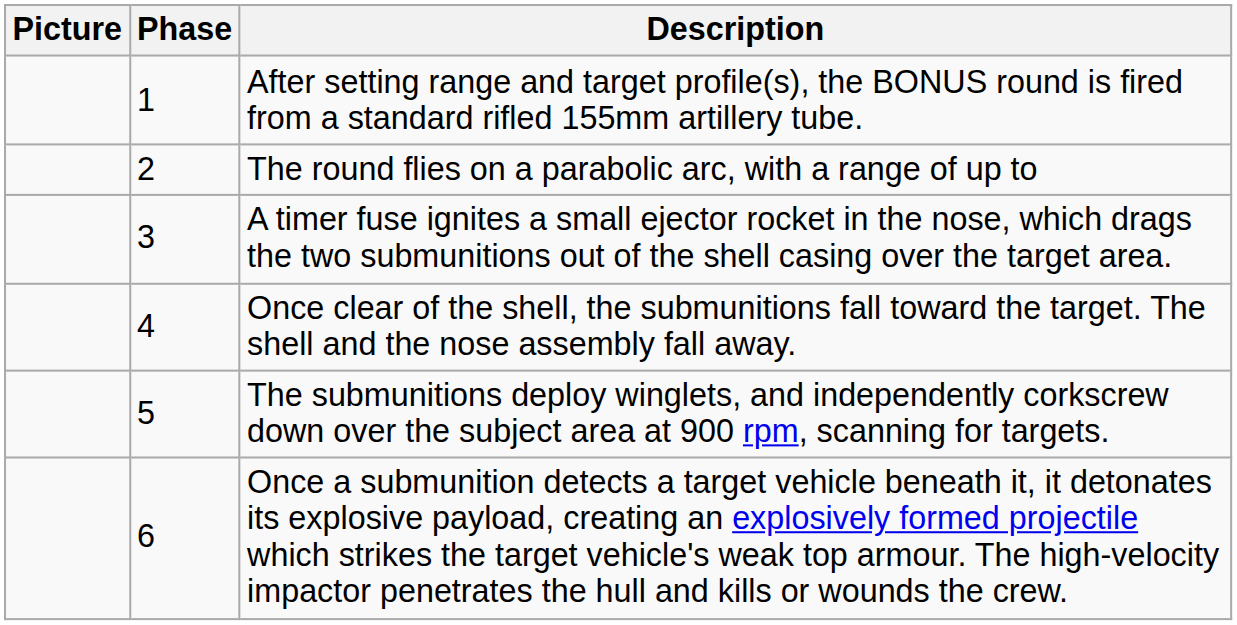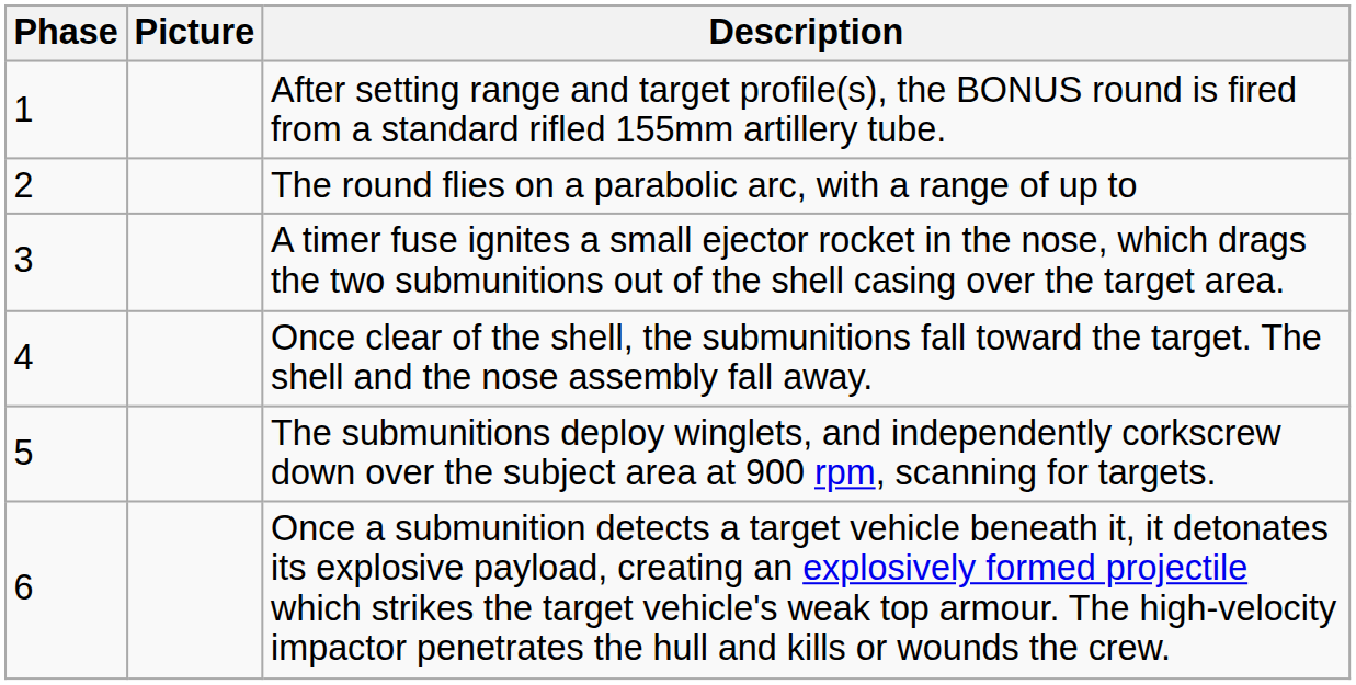columns swapped: Phase <-> Picture
